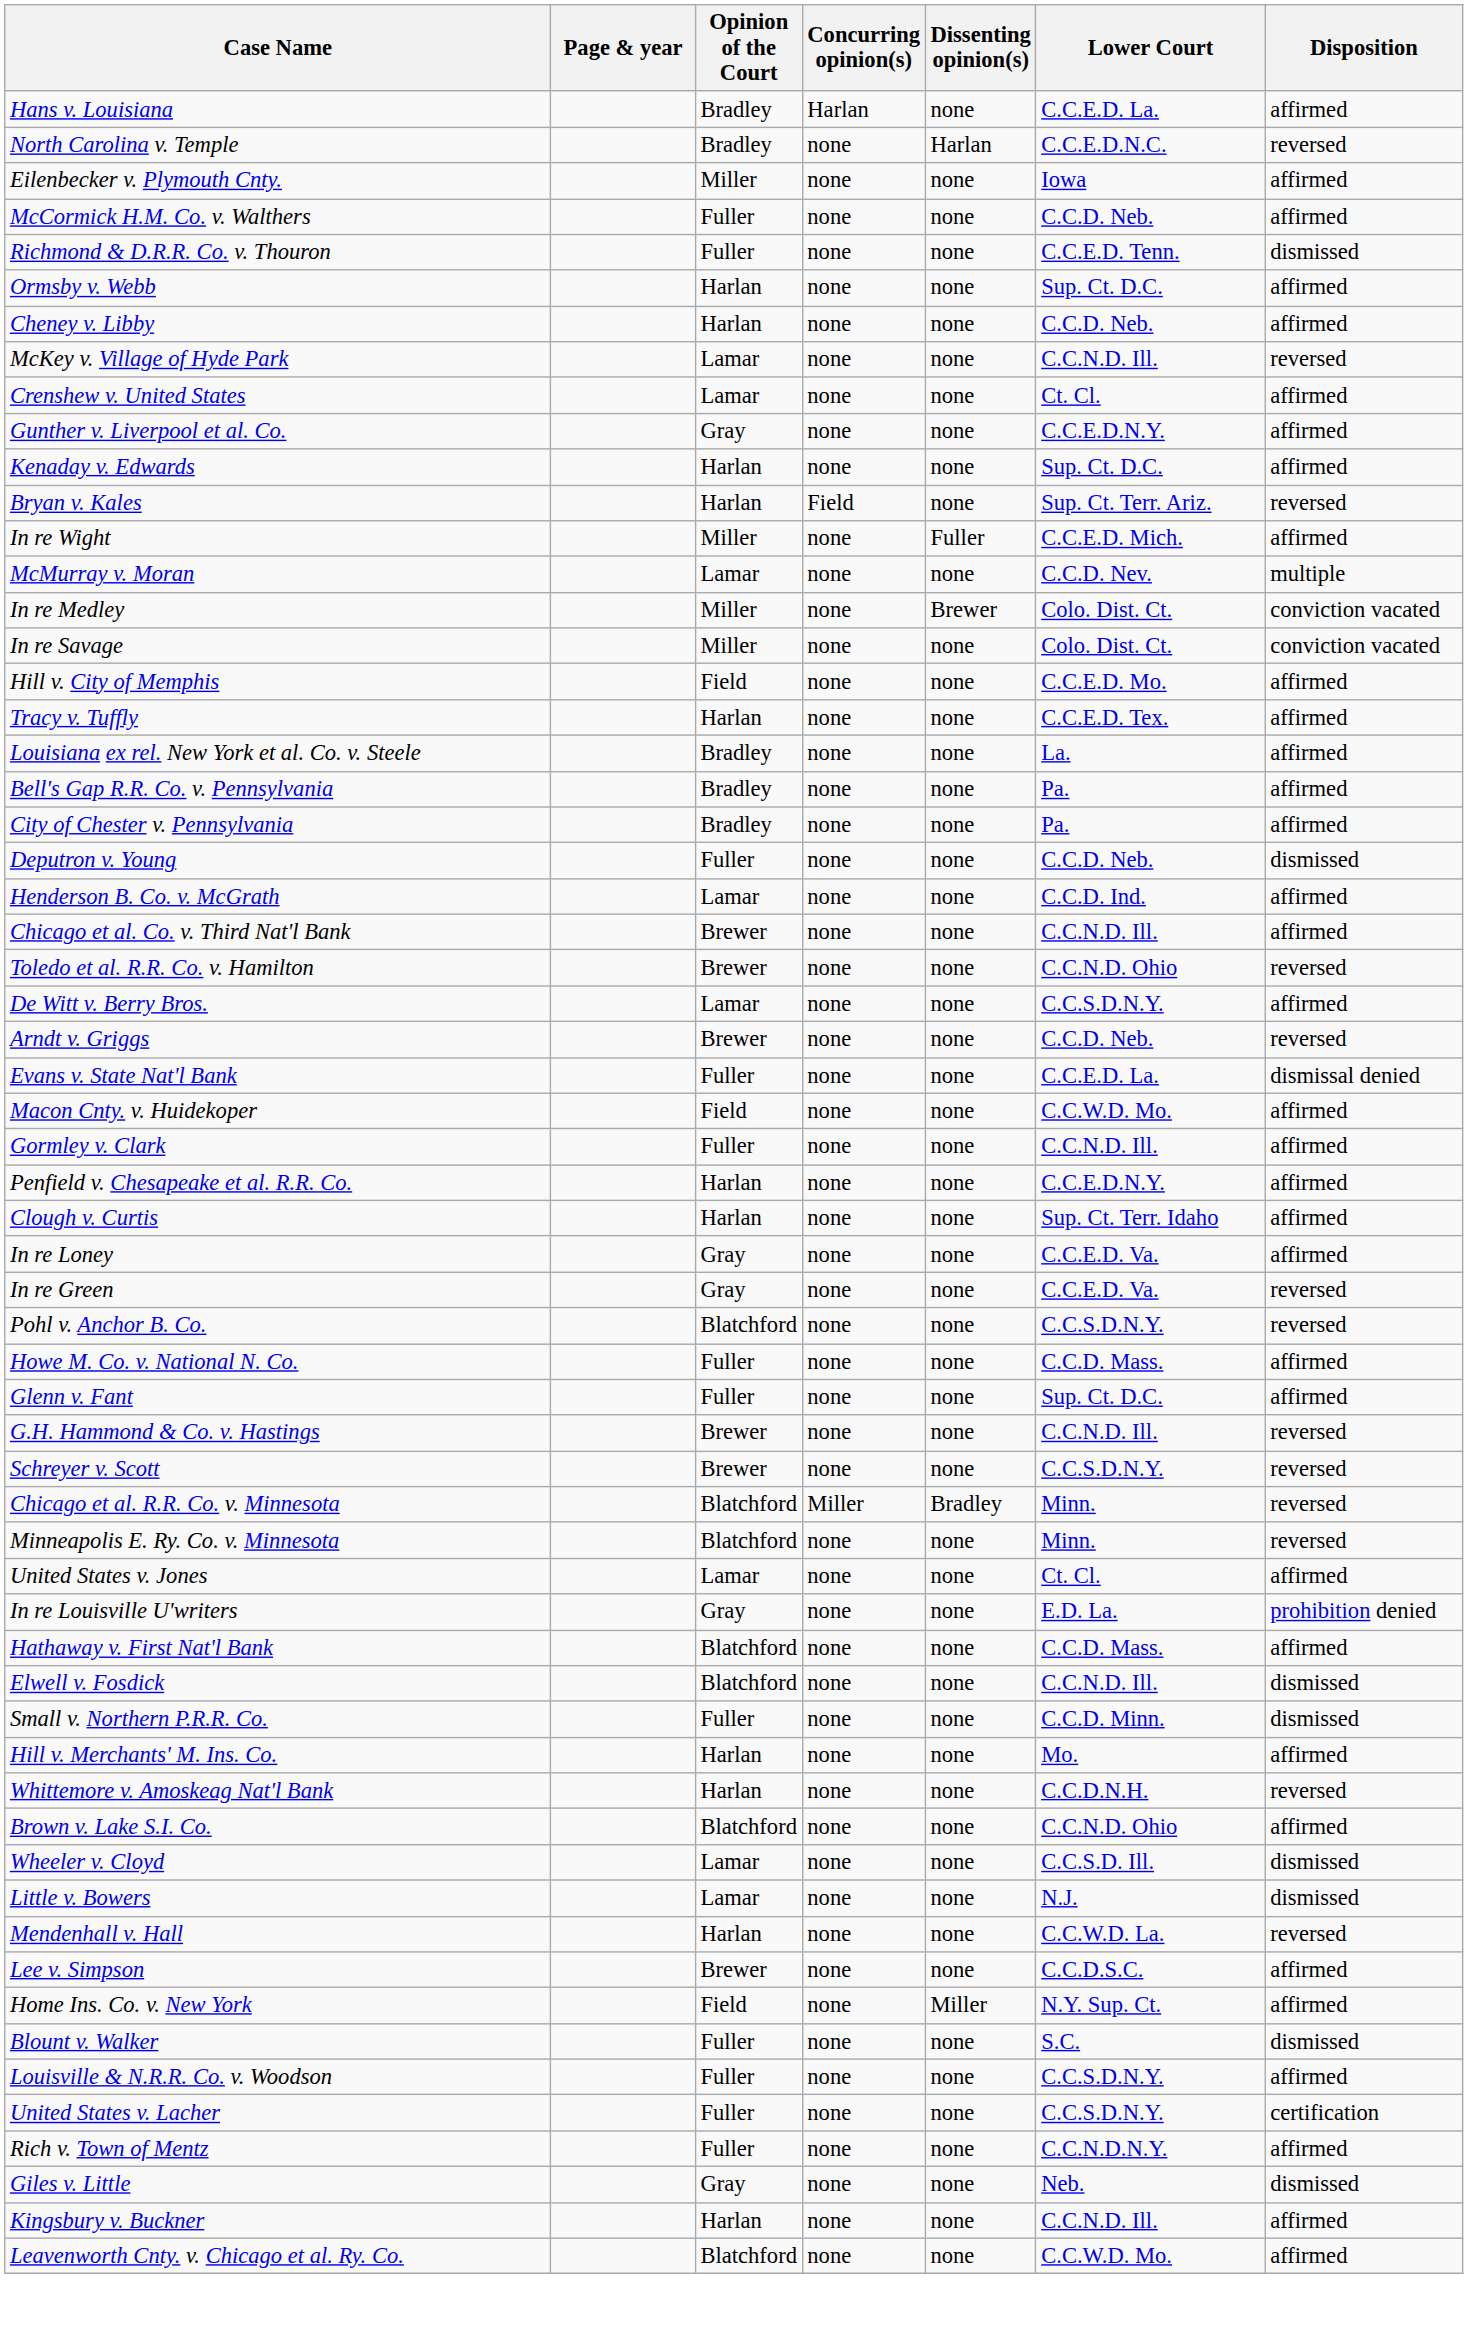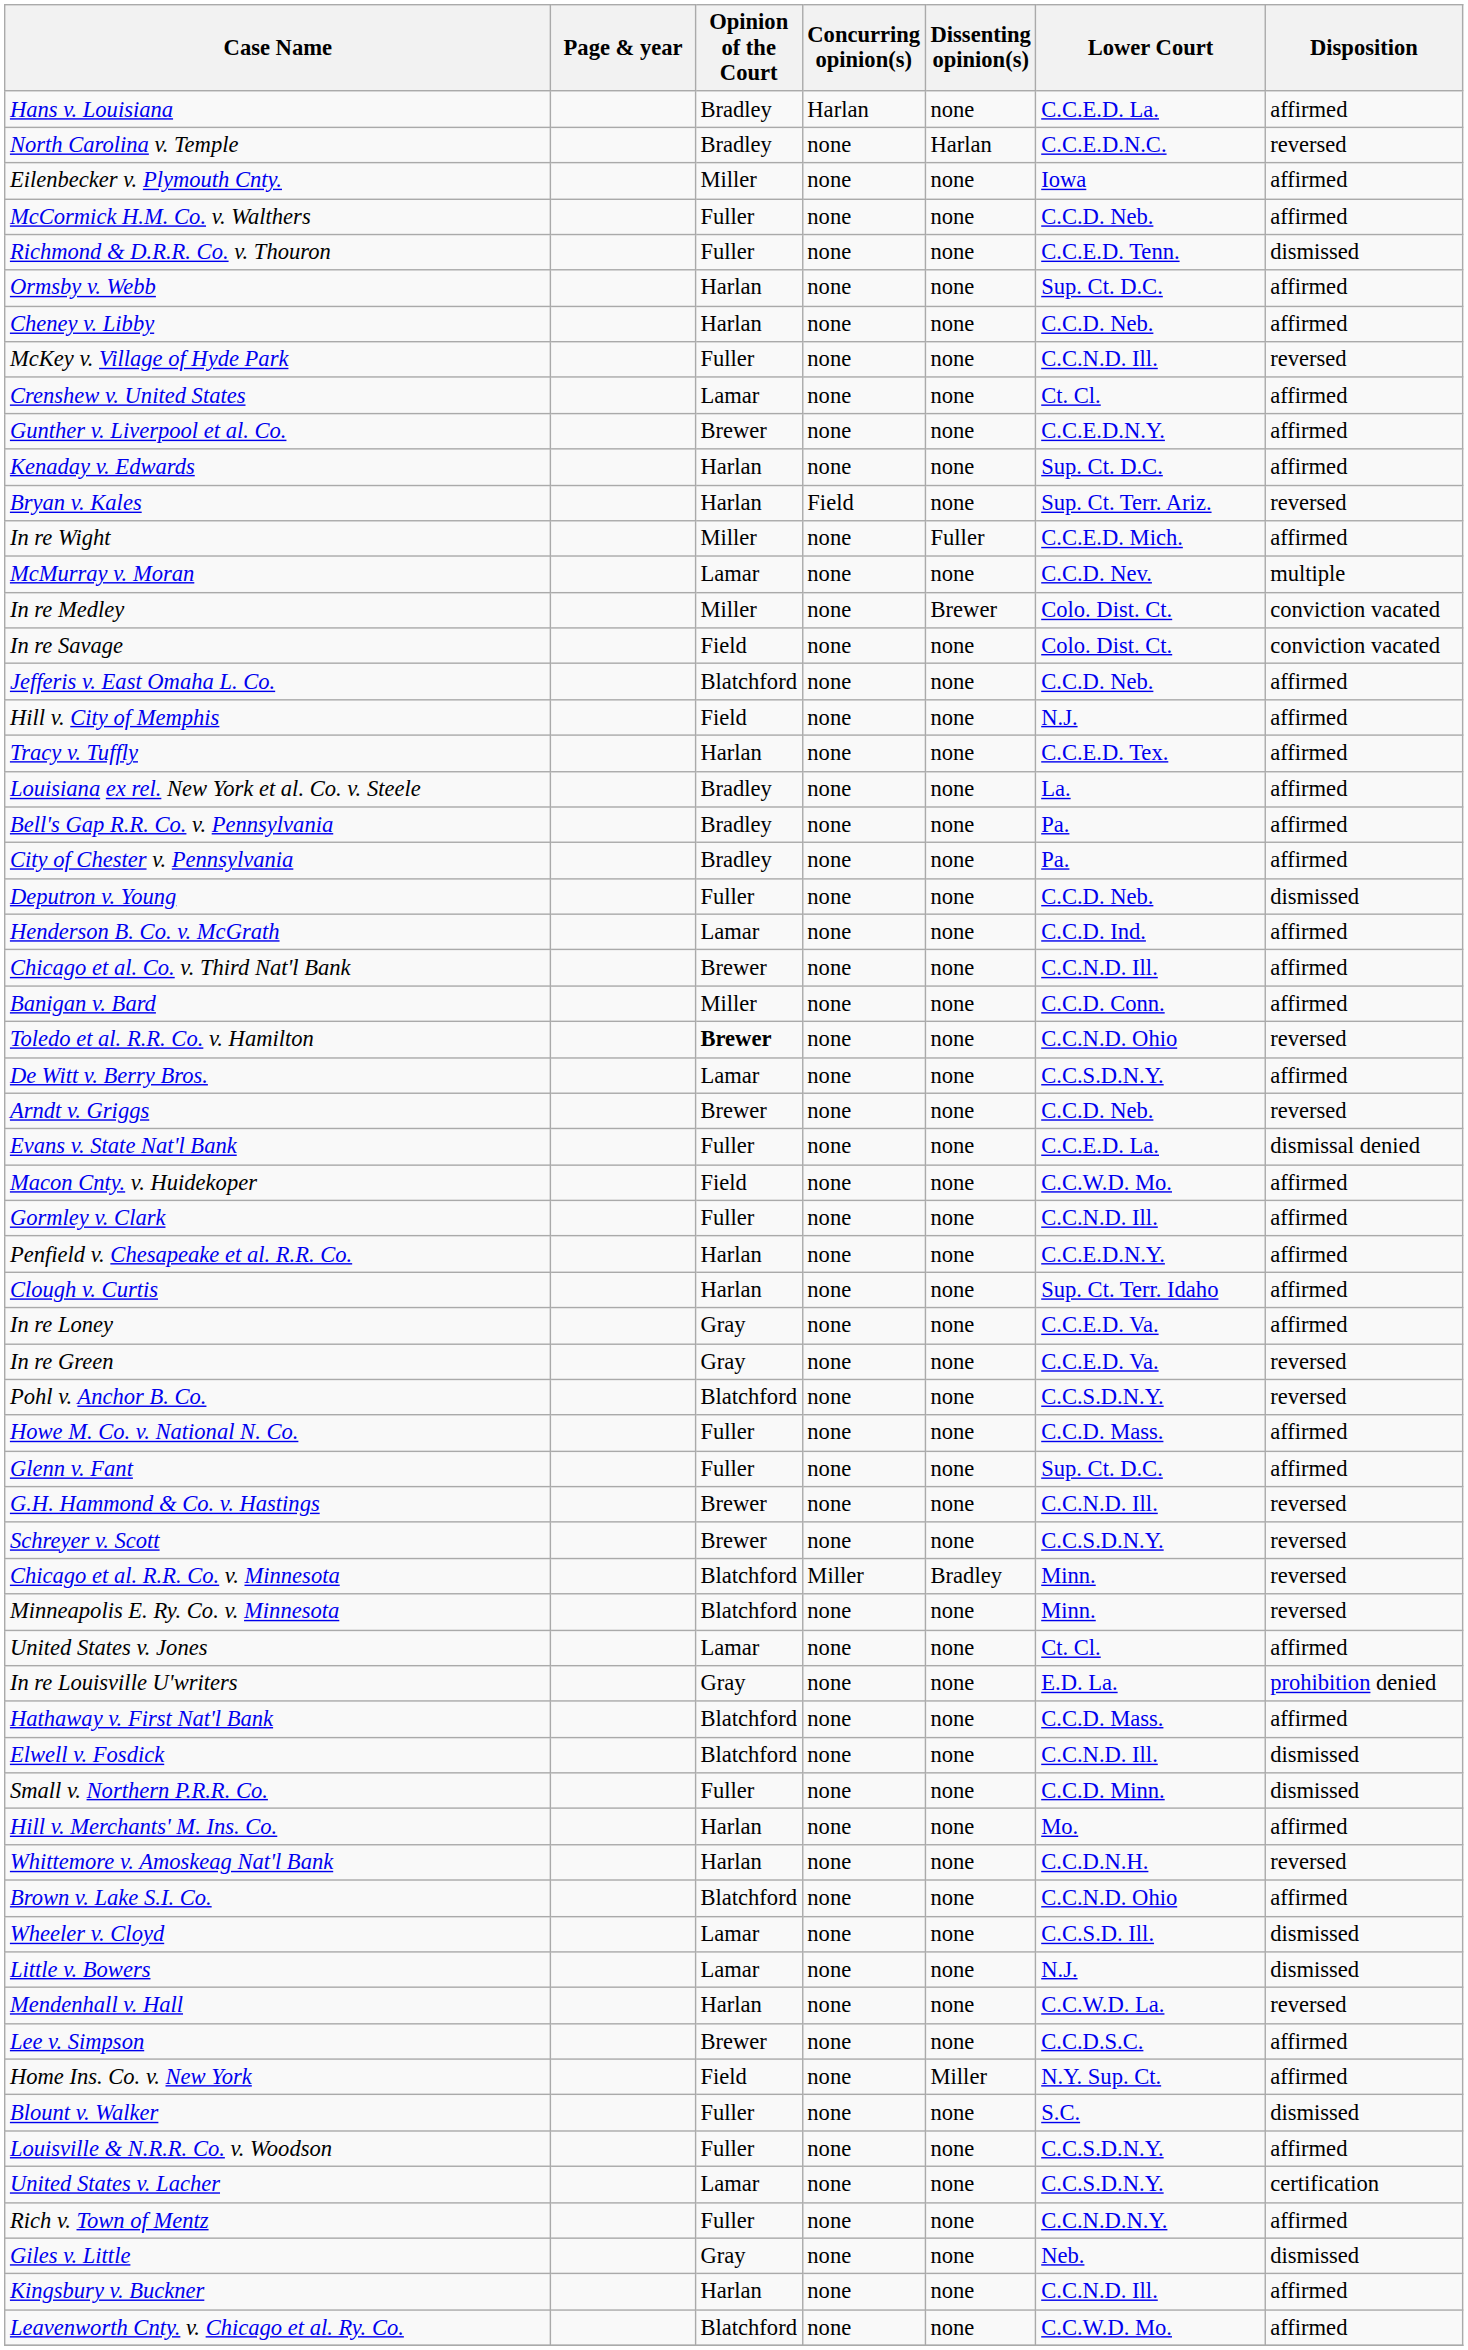McKey v. Village of Hyde Park | Opinion of the Court: Lamar -> Fuller
Gunther v. Liverpool et al. Co. | Opinion of the Court: Gray -> Brewer
In re Savage | Opinion of the Court: Miller -> Field
+ row: Jefferis v. East Omaha L. Co. | Blatchford | none | none | C.C.D. Neb. | affirmed
Hill v. City of Memphis | Lower Court: C.C.E.D. Mo. -> N.J.
+ row: Banigan v. Bard | Miller | none | none | C.C.D. Conn. | affirmed
Toledo et al. R.R. Co. v. Hamilton | Opinion of the Court: normal -> bold
United States v. Lacher | Opinion of the Court: Fuller -> Lamar
